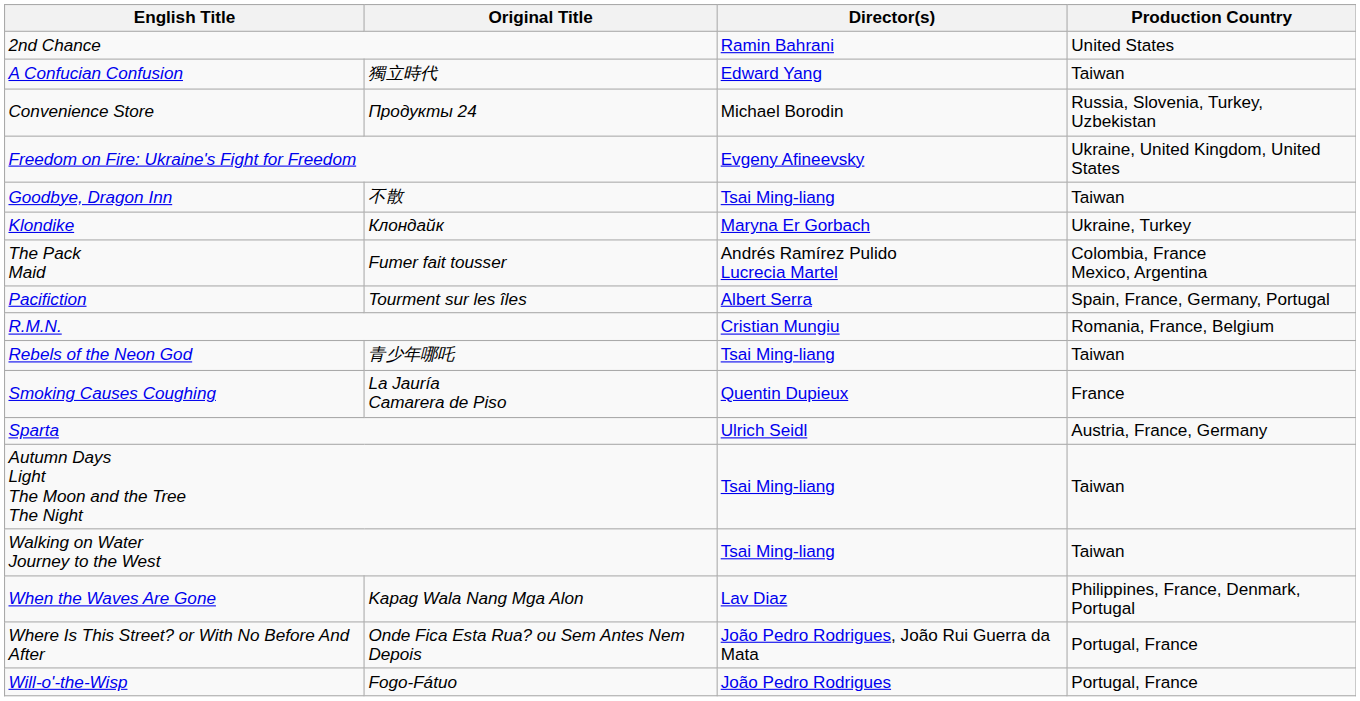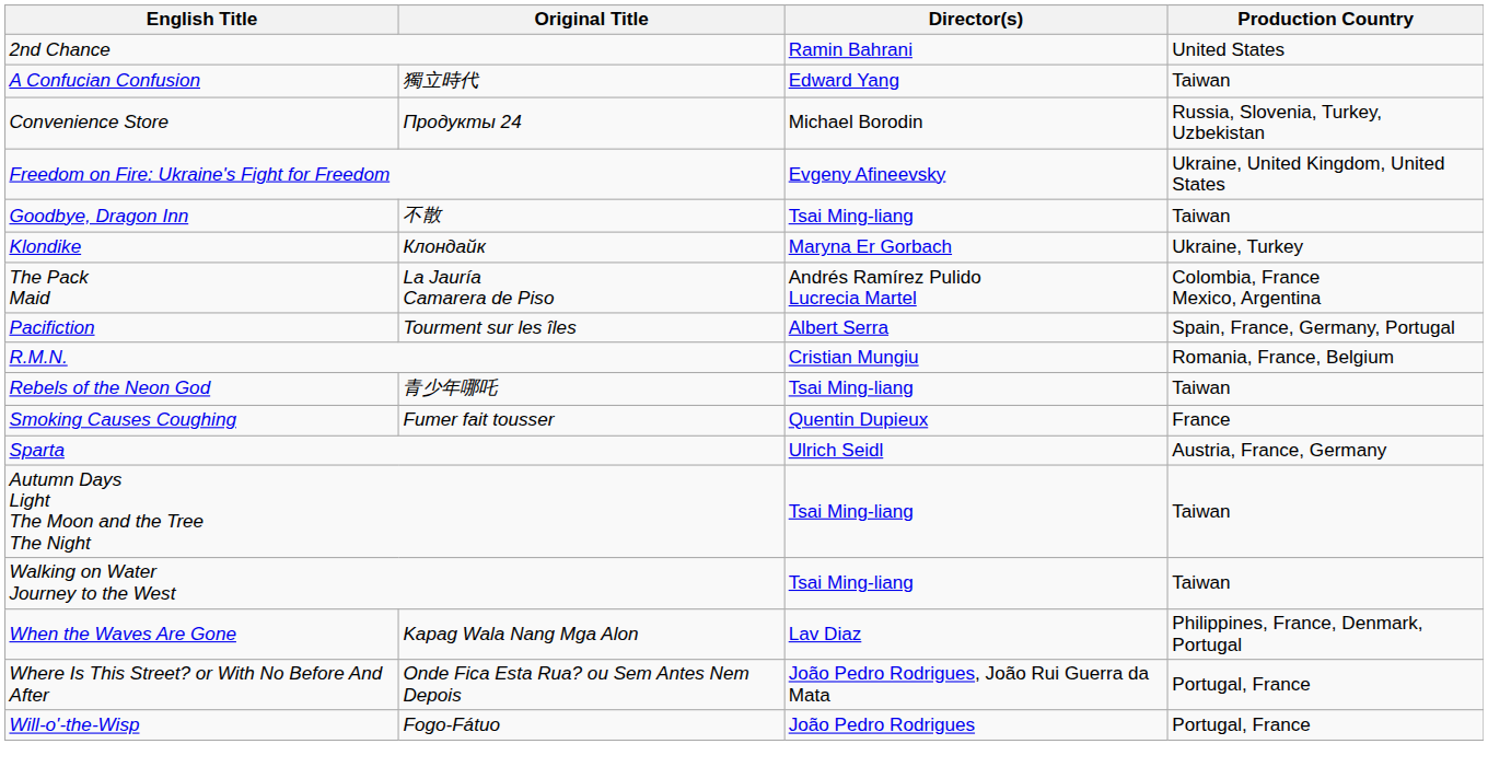The Pack Maid | Original Title: Fumer fait tousser -> La Jauría Camarera de Piso
Smoking Causes Coughing | Original Title: La Jauría Camarera de Piso -> Fumer fait tousser
